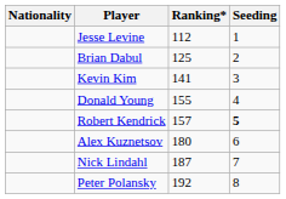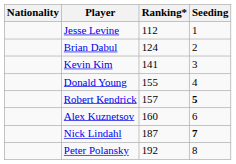Brian Dabul | Ranking*: 125 -> 124
Alex Kuznetsov | Ranking*: 180 -> 160
Nick Lindahl | Seeding: normal -> bold
